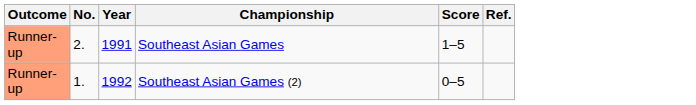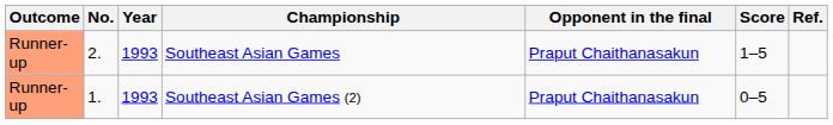+ column: Opponent in the final | Praput Chaithanasakun | Praput Chaithanasakun
Southeast Asian Games | Year: 1991 -> 1993
Southeast Asian Games (2) | Year: 1992 -> 1993
